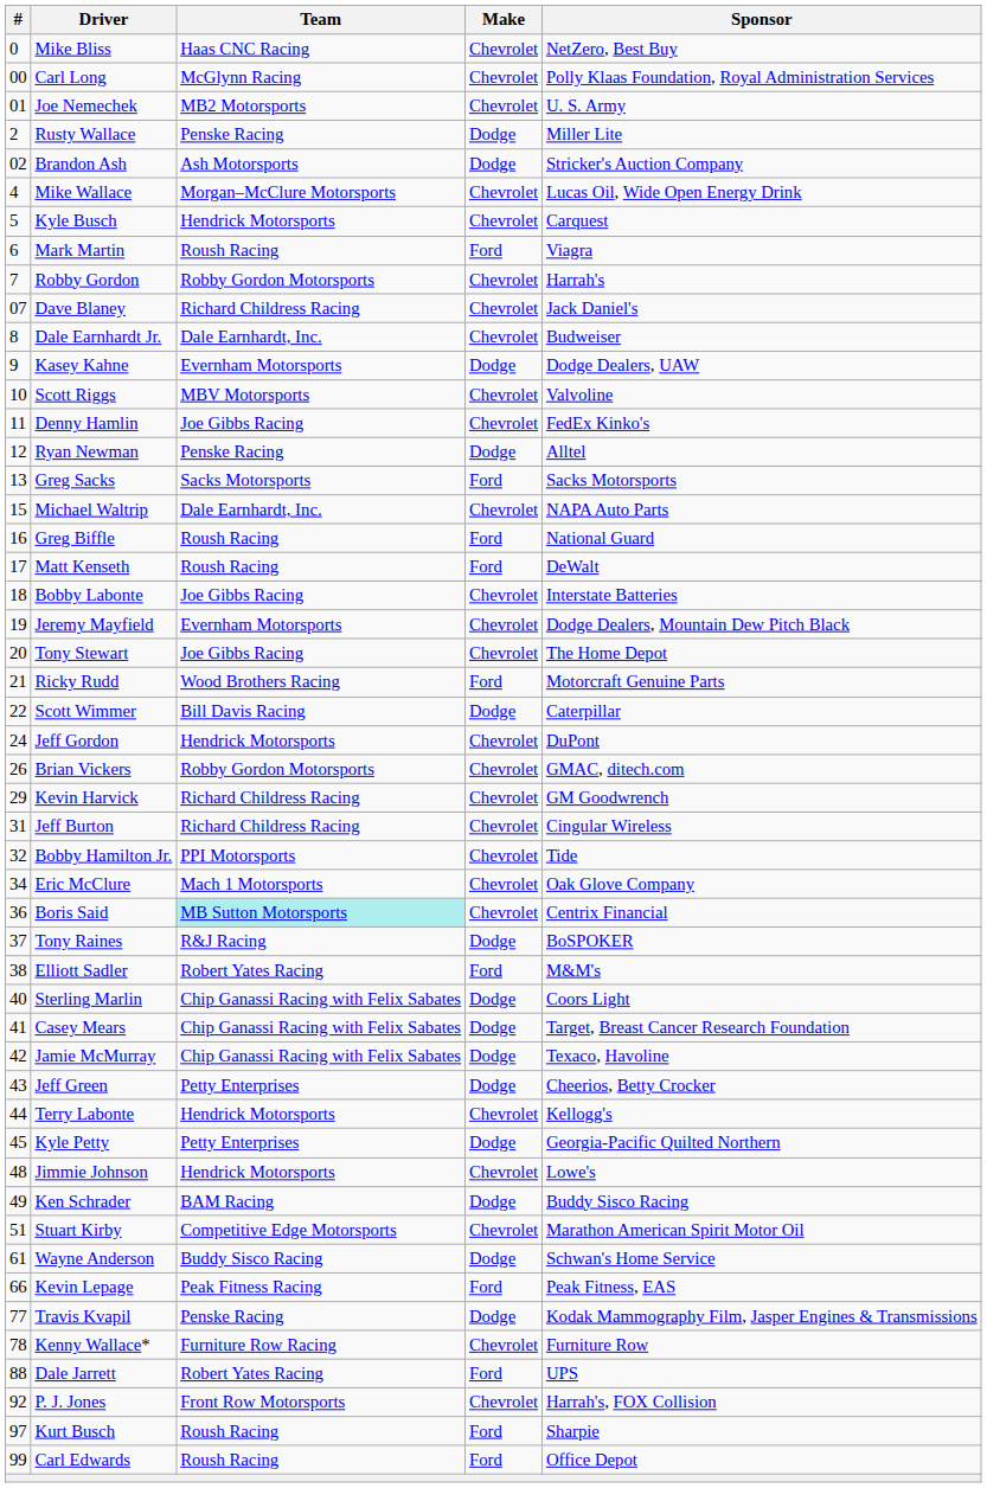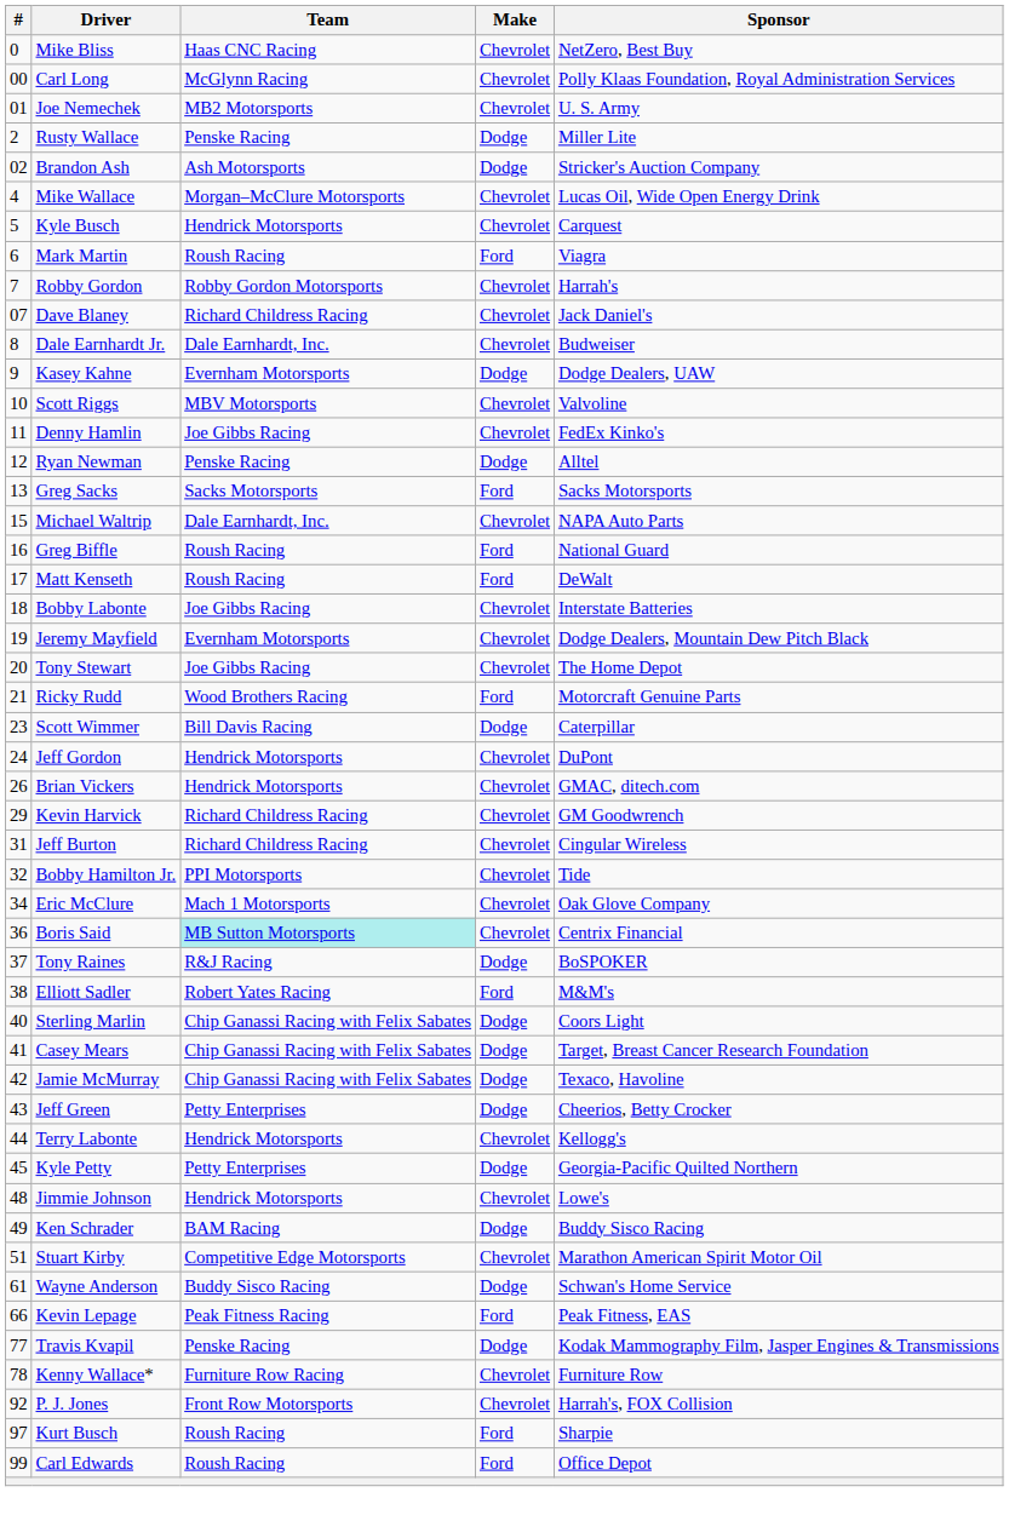Scott Wimmer | #: 22 -> 23
Brian Vickers | Team: Robby Gordon Motorsports -> Hendrick Motorsports
- row: 88 | Dale Jarrett | Robert Yates Racing | Ford | UPS
